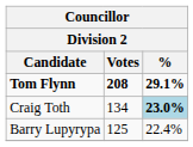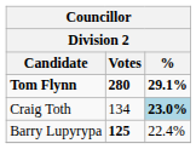Tom Flynn | Votes: 208 -> 280
Barry Lupyrypa | Votes: normal -> bold
